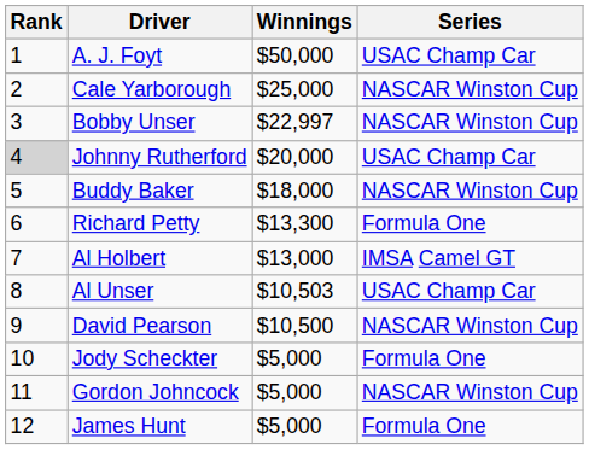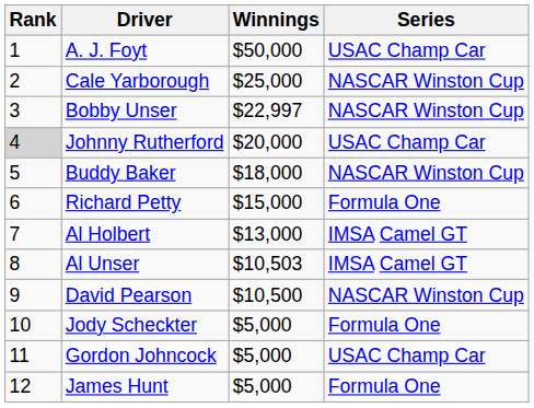Richard Petty | Winnings: $13,300 -> $15,000
Al Unser | Series: USAC Champ Car -> IMSA Camel GT
Gordon Johncock | Series: NASCAR Winston Cup -> USAC Champ Car
